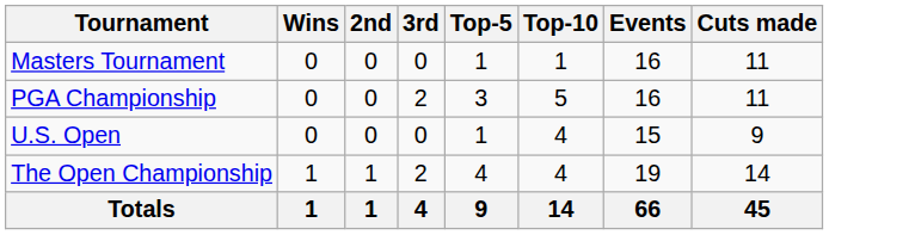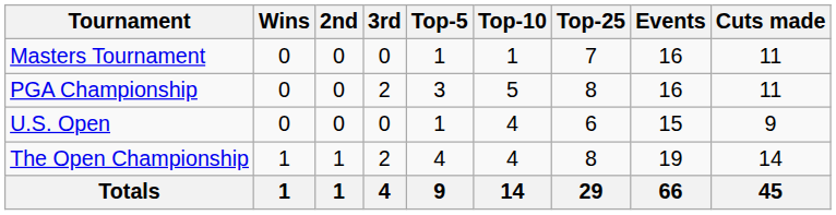+ column: Top-25 | 7 | 8 | 6 | 8 | 29
